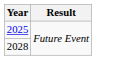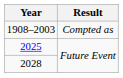+ row: 1908–2003 | Compted as
